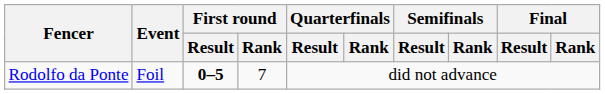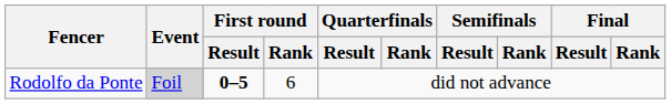Rodolfo da Ponte | Event: no background -> lightgrey background
Rodolfo da Ponte | First round / Rank: 7 -> 6
